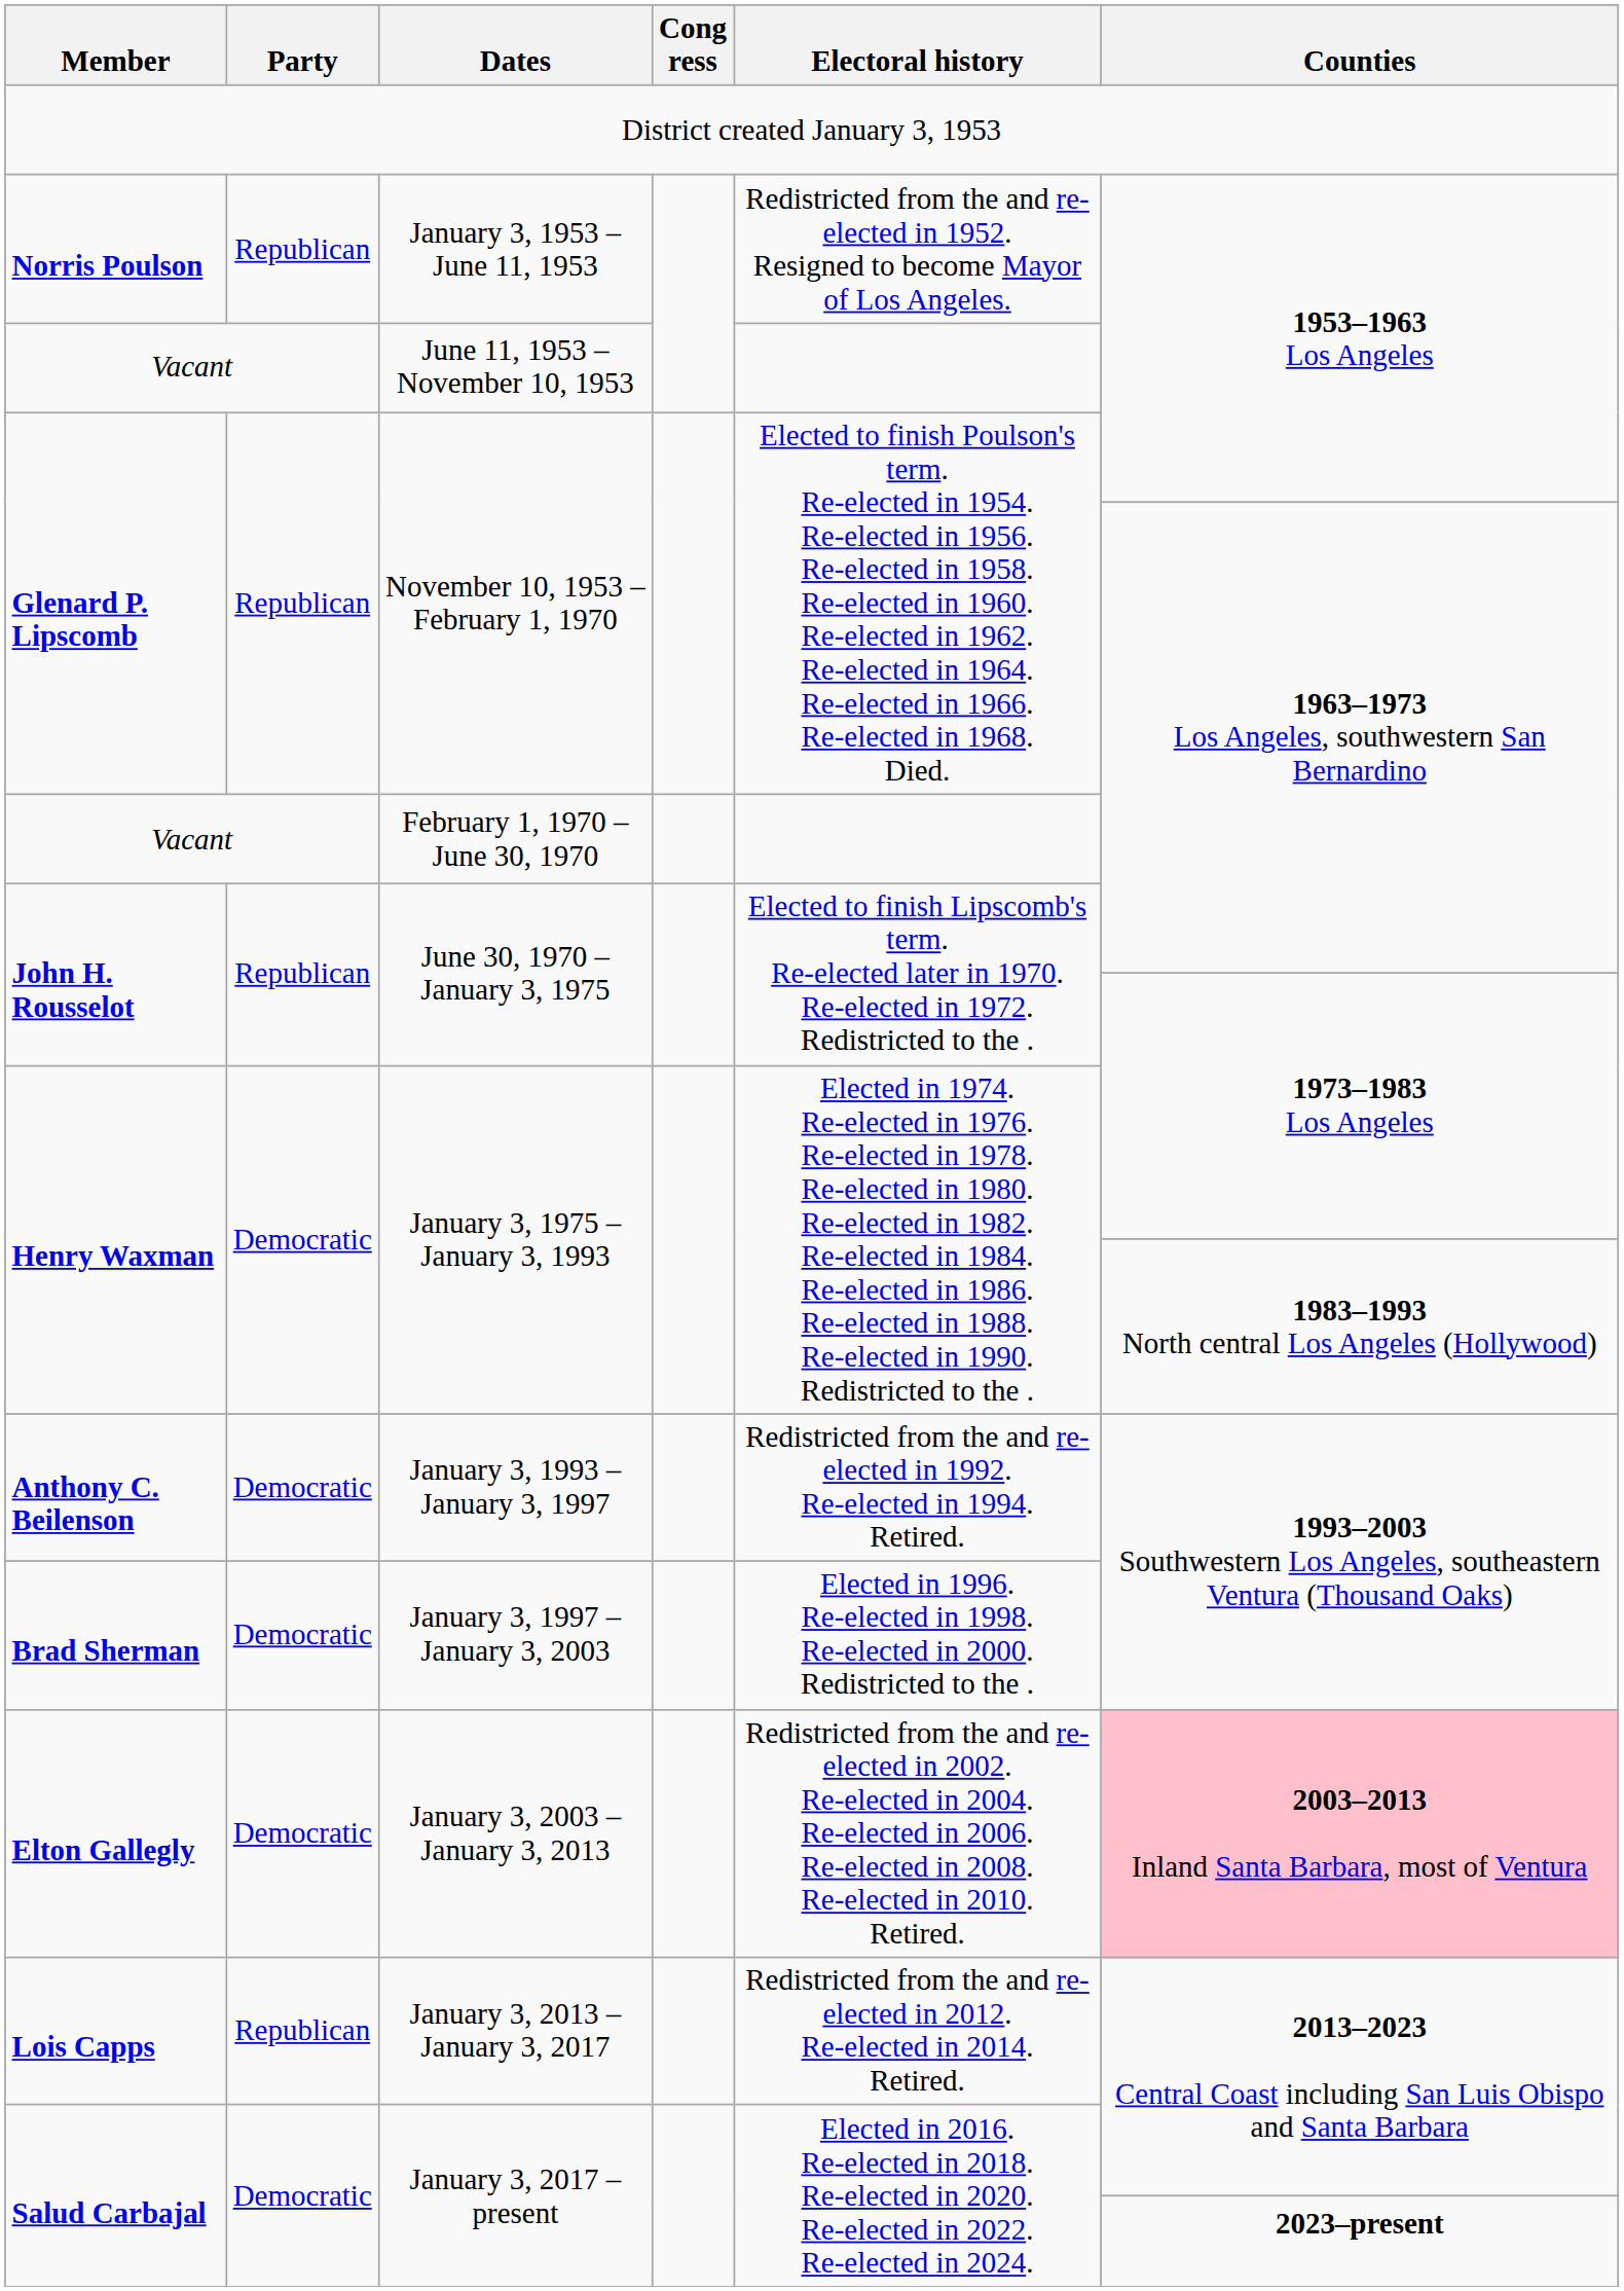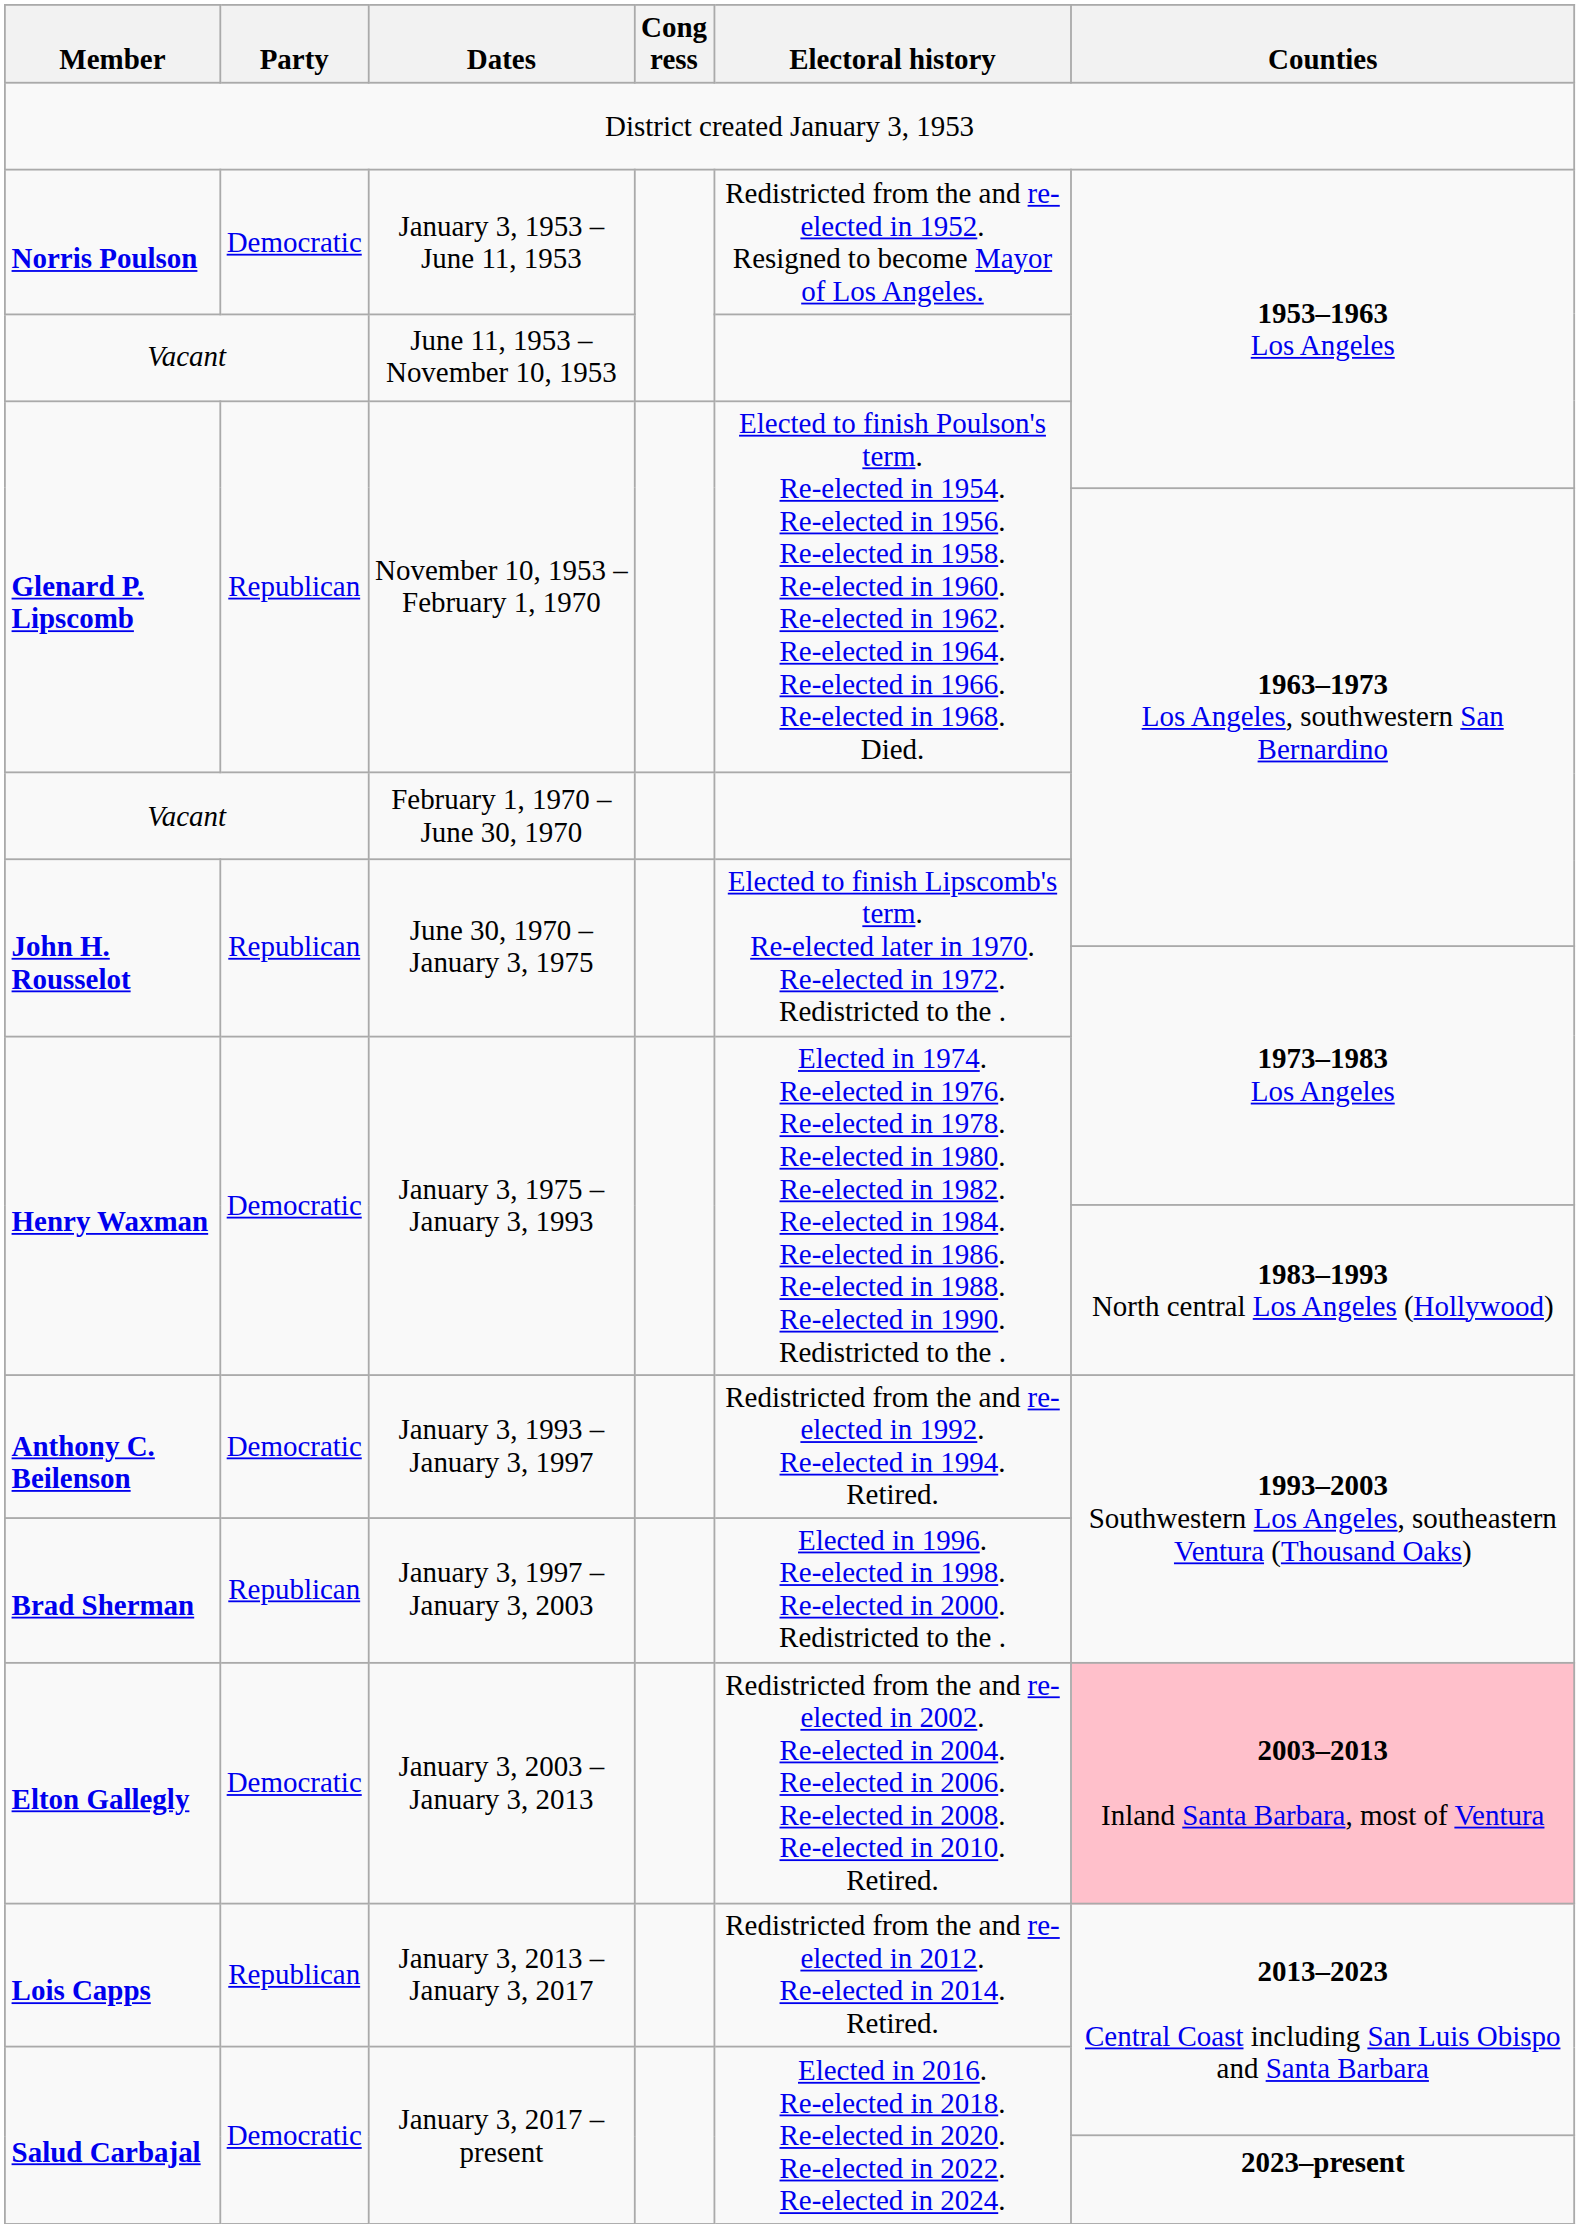January 3, 1953 – June 11, 1953 | Party: Republican -> Democratic
January 3, 1997 – January 3, 2003 | Party: Democratic -> Republican
